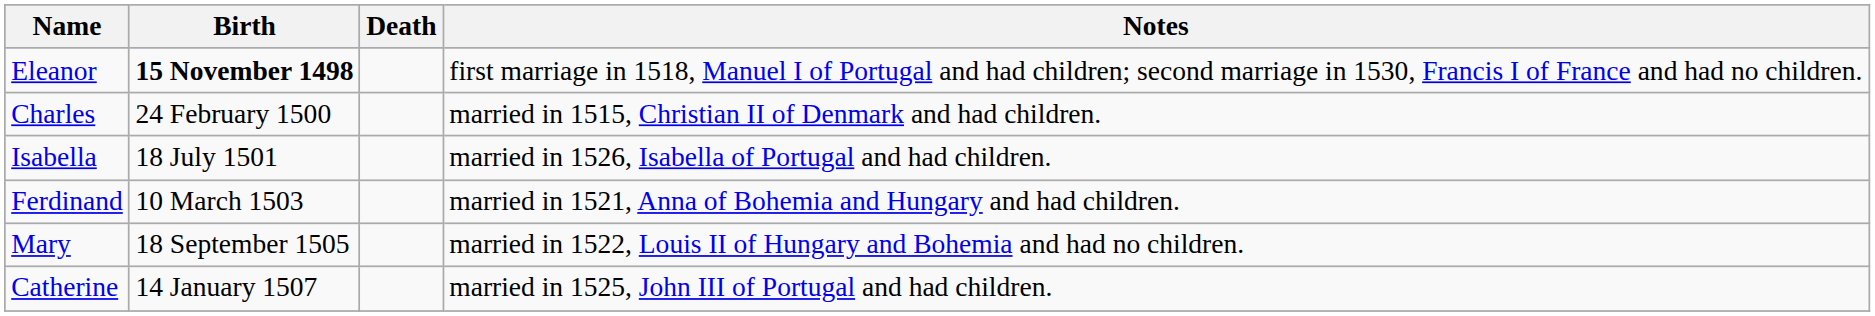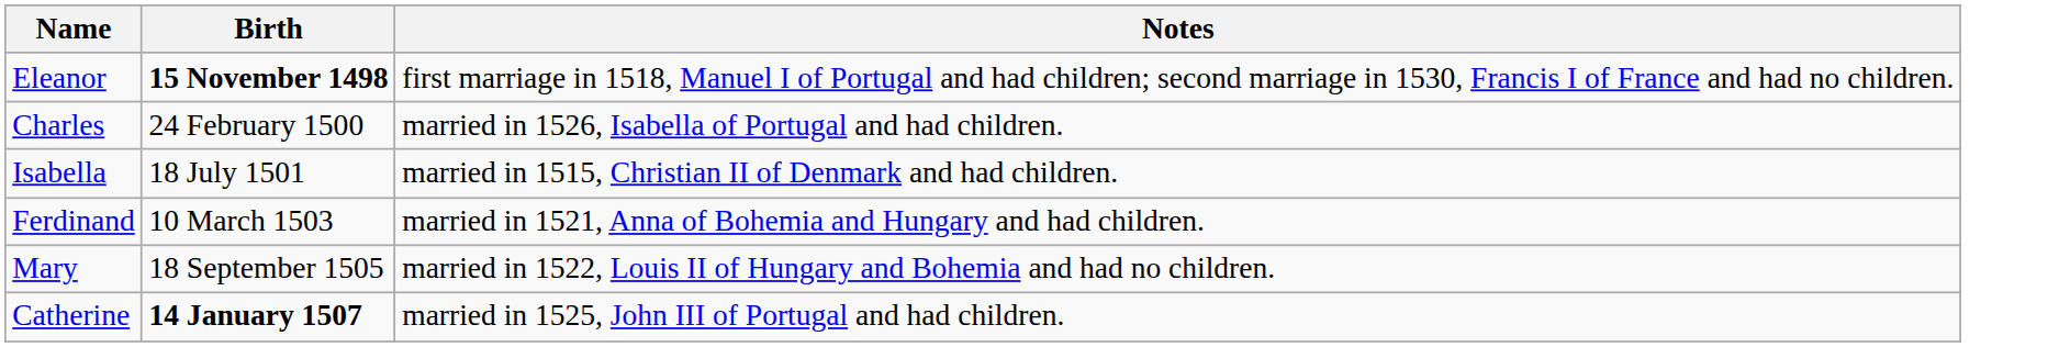- column: Death
Charles | Notes: married in 1515, Christian II of Denmark and had children. -> married in 1526, Isabella of Portugal and had children.
Isabella | Notes: married in 1526, Isabella of Portugal and had children. -> married in 1515, Christian II of Denmark and had children.
Catherine | Birth: normal -> bold
